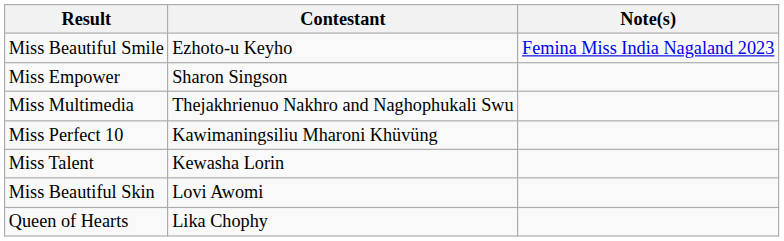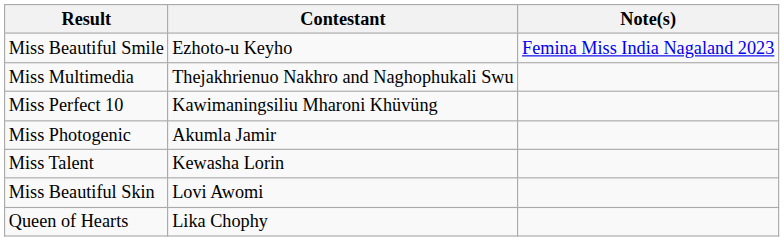- row: Miss Empower | Sharon Singson
+ row: Miss Photogenic | Akumla Jamir
